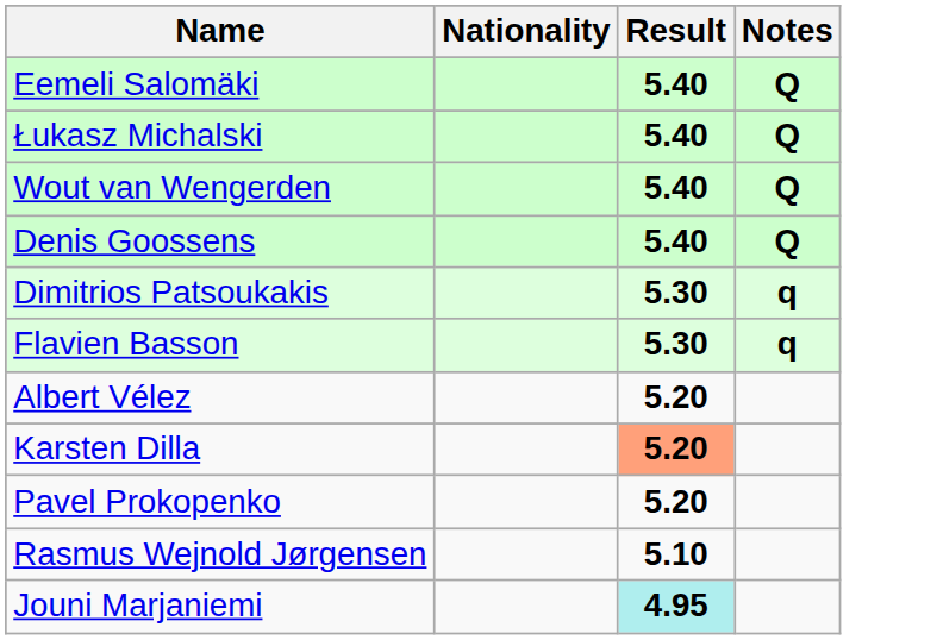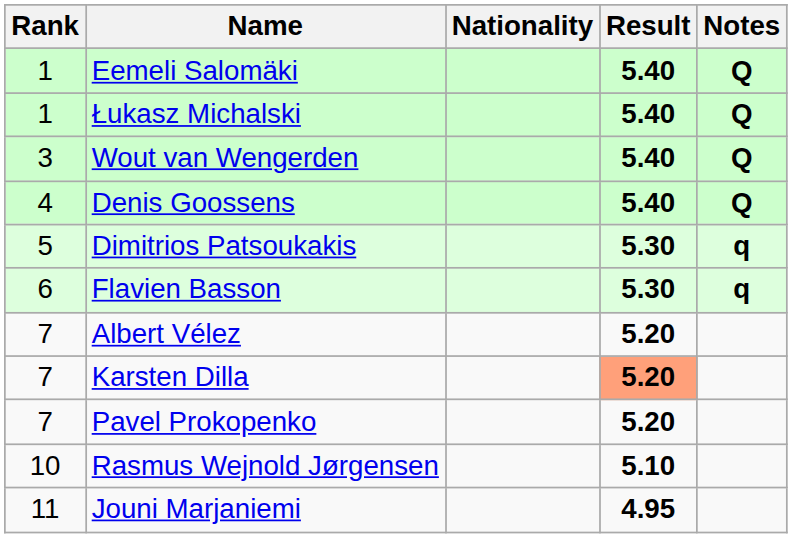+ column: Rank | 1 | 1 | 3 | 4 | 5 | 6 | 7 | 7 | 7 | 10 | 11
Jouni Marjaniemi | Result: paleturquoise background -> no background
